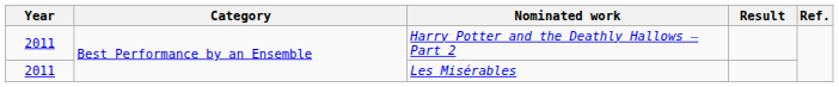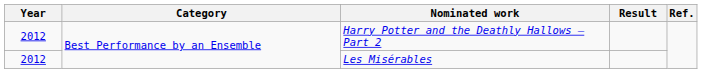Harry Potter and the Deathly Hallows – Part 2 | Year: 2011 -> 2012
Les Misérables | Year: 2011 -> 2012
